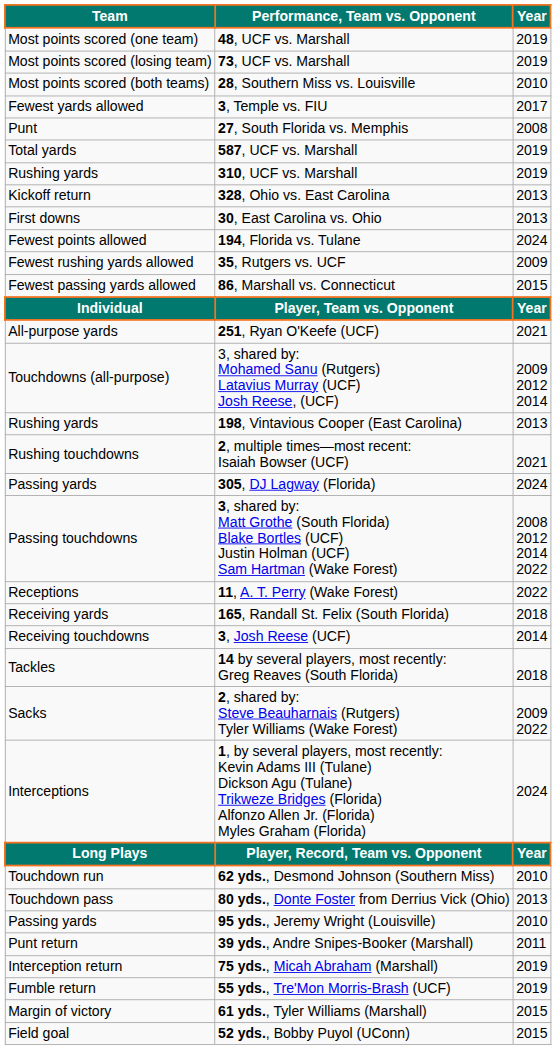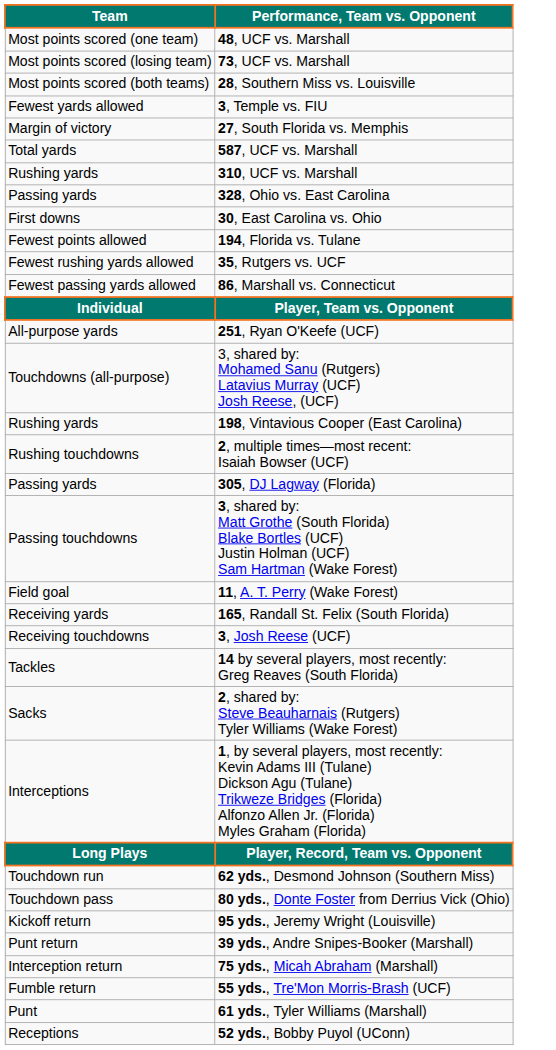- column: Year | 2019 | 2019 | 2010 | 2017 | 2008 | 2019 | 2019 | 2013 | 2013 | 2024 | 2009 | 2015 | Year | 2021 | 2009 2012 2014 | 2013 | 2021 | 2024 | 2008 2012 2014 2022 | 2022 | 2018 | 2014 | 2018 | 2009 2022 | 2024 | Year | 2010 | 2013 | 2010 | 2011 | 2019 | 2019 | 2015 | 2015
27, South Florida vs. Memphis | Team: Punt -> Margin of victory
328, Ohio vs. East Carolina | Team: Kickoff return -> Passing yards
11, A. T. Perry (Wake Forest) | Team: Receptions -> Field goal
95 yds., Jeremy Wright (Louisville) | Team: Passing yards -> Kickoff return
61 yds., Tyler Williams (Marshall) | Team: Margin of victory -> Punt
52 yds., Bobby Puyol (UConn) | Team: Field goal -> Receptions
